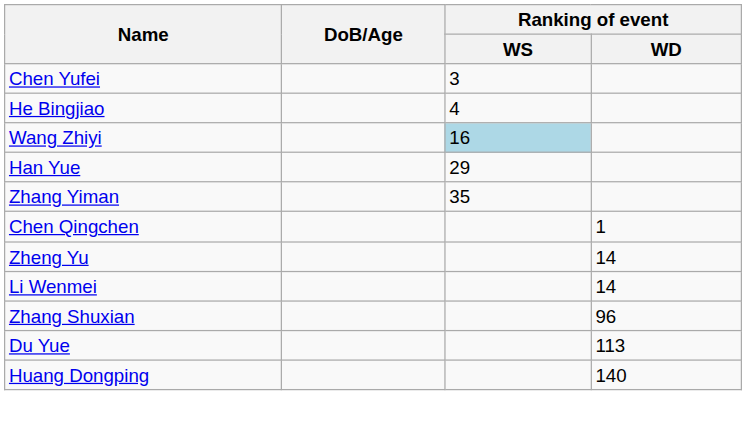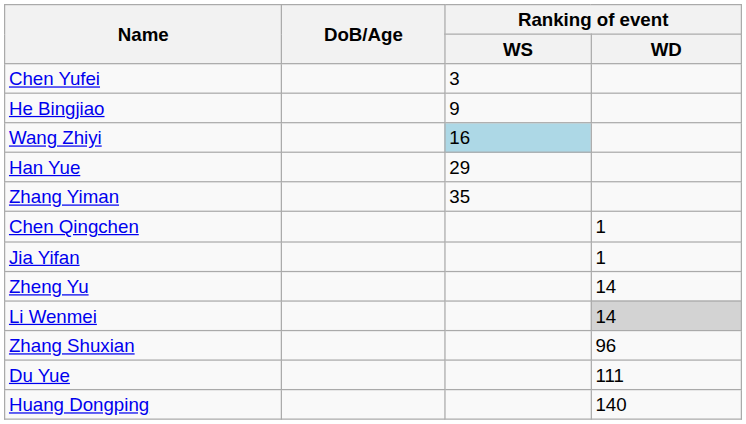He Bingjiao | Ranking of event / WS: 4 -> 9
+ row: Jia Yifan | 1
Li Wenmei | Ranking of event / WD: no background -> lightgrey background
Du Yue | Ranking of event / WD: 113 -> 111
